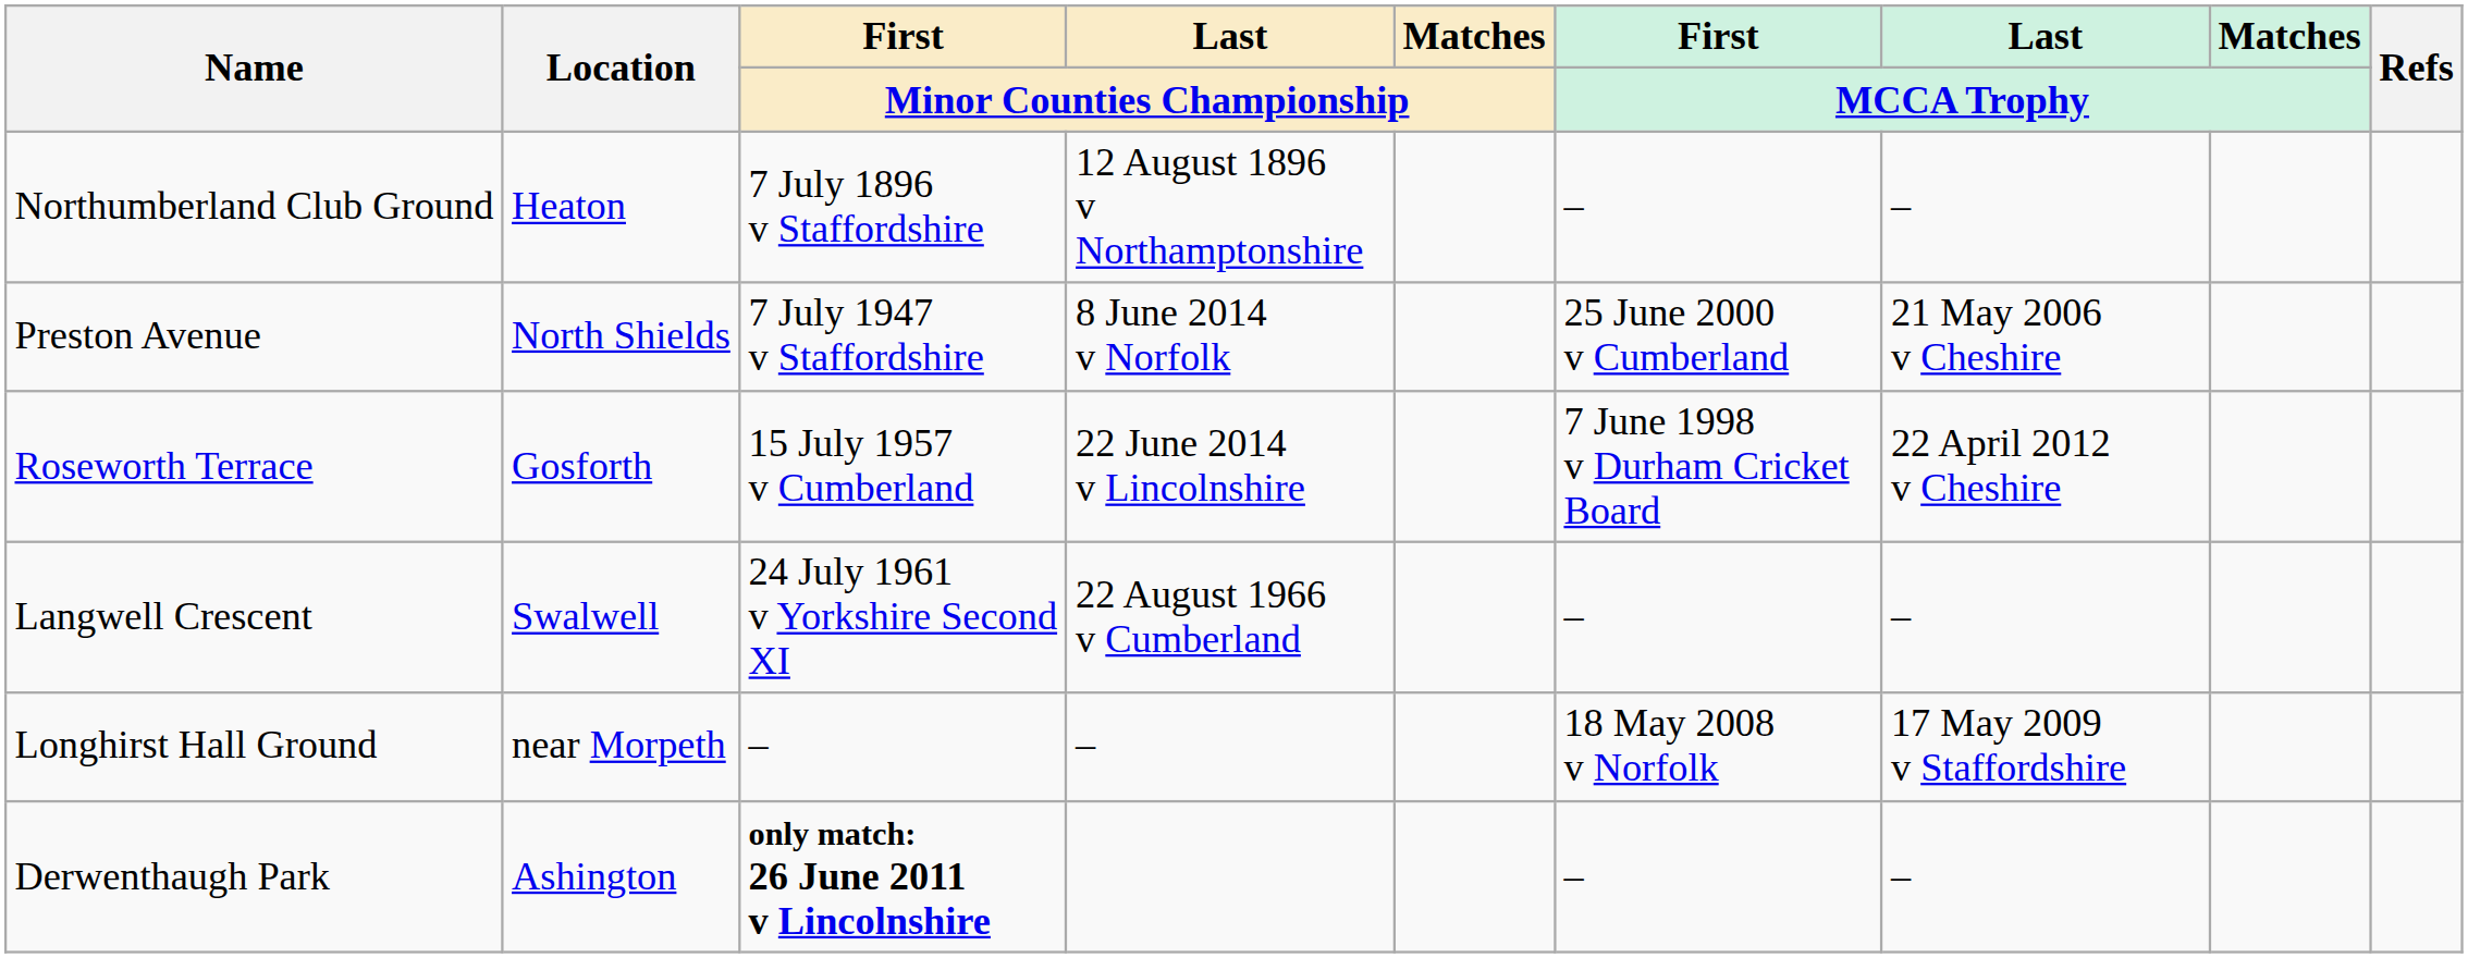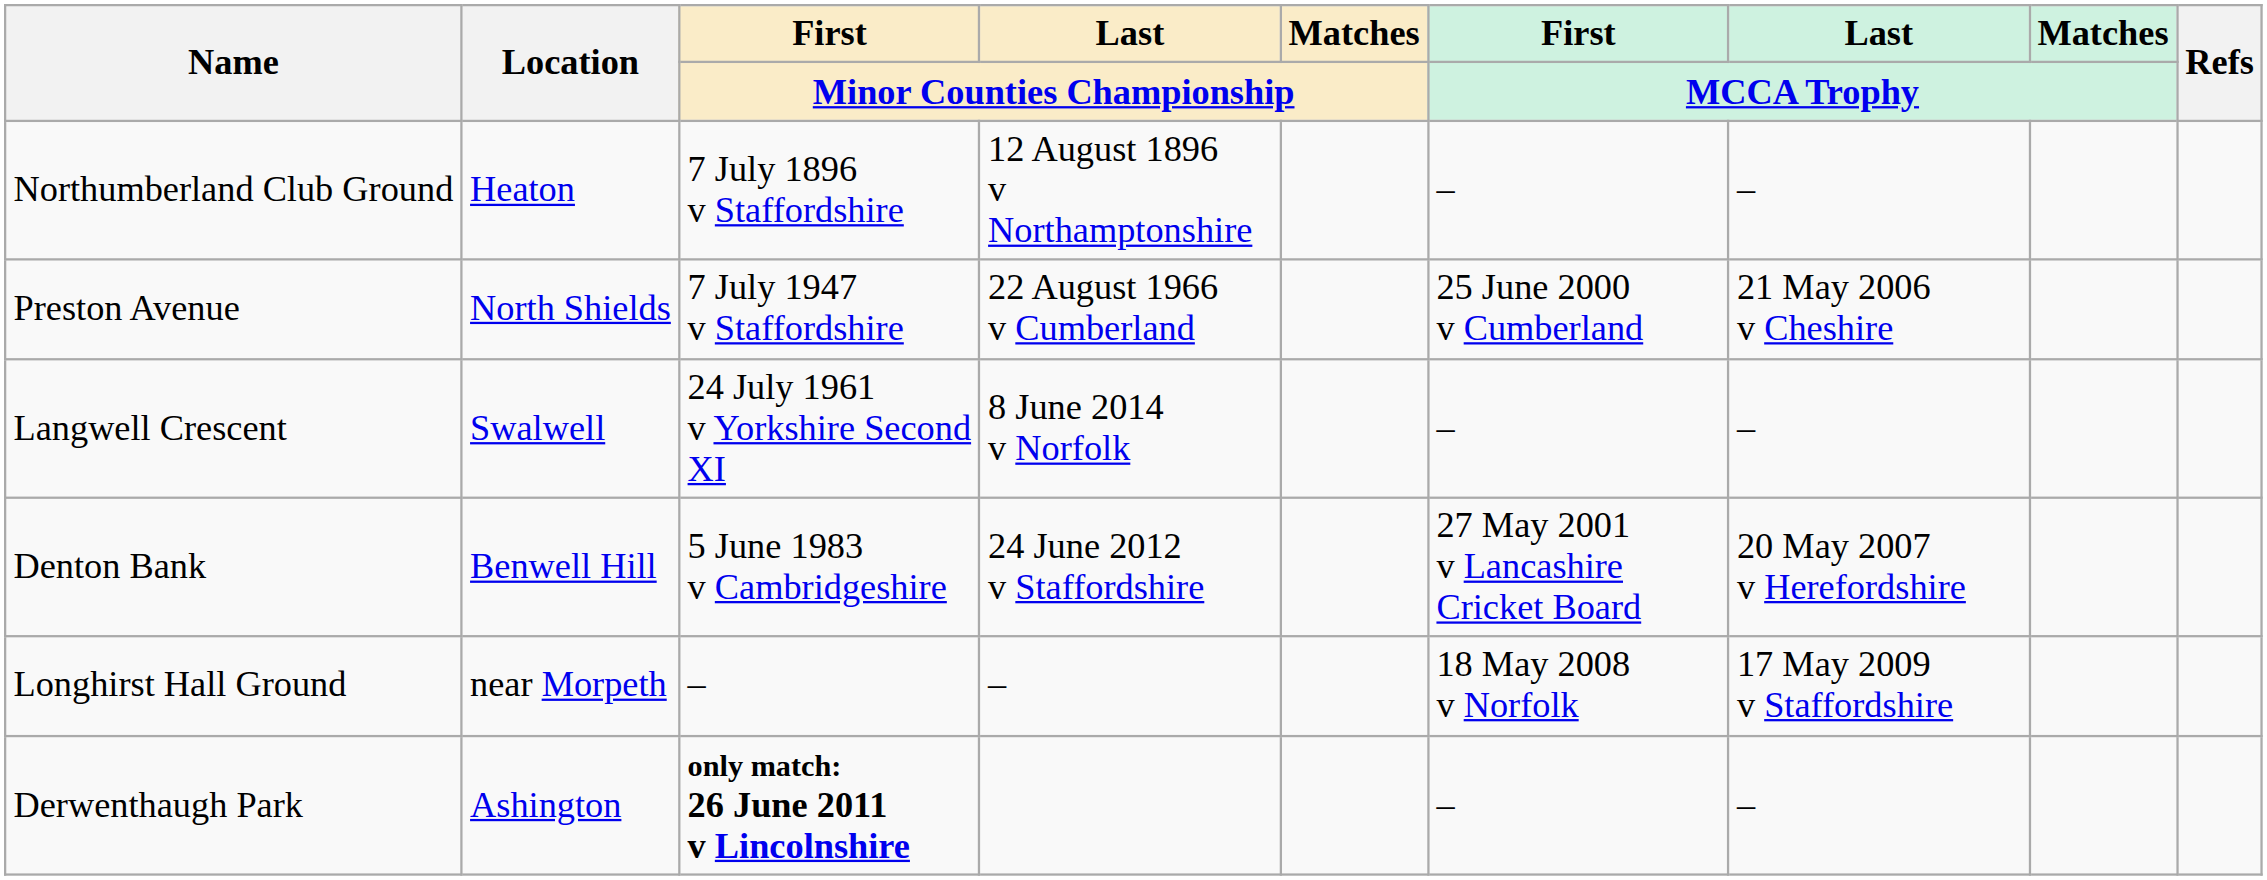Preston Avenue | Last / Minor Counties Championship: 8 June 2014 v Norfolk -> 22 August 1966 v Cumberland
- row: Roseworth Terrace | Gosforth | 15 July 1957 v Cumberland | 22 June 2014 v Lincolnshire | 7 June 1998 v Durham Cricket Board | 22 April 2012 v Cheshire
Langwell Crescent | Last / Minor Counties Championship: 22 August 1966 v Cumberland -> 8 June 2014 v Norfolk
+ row: Denton Bank | Benwell Hill | 5 June 1983 v Cambridgeshire | 24 June 2012 v Staffordshire | 27 May 2001 v Lancashire Cricket Board | 20 May 2007 v Herefordshire
